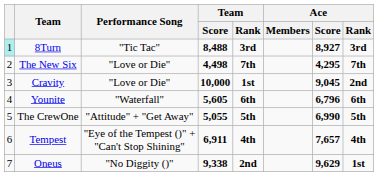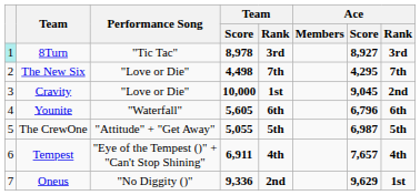8Turn | Team / Score: 8,488 -> 8,978
The CrewOne | Ace / Score: 6,990 -> 6,987
Oneus | Team / Score: 9,338 -> 9,336
